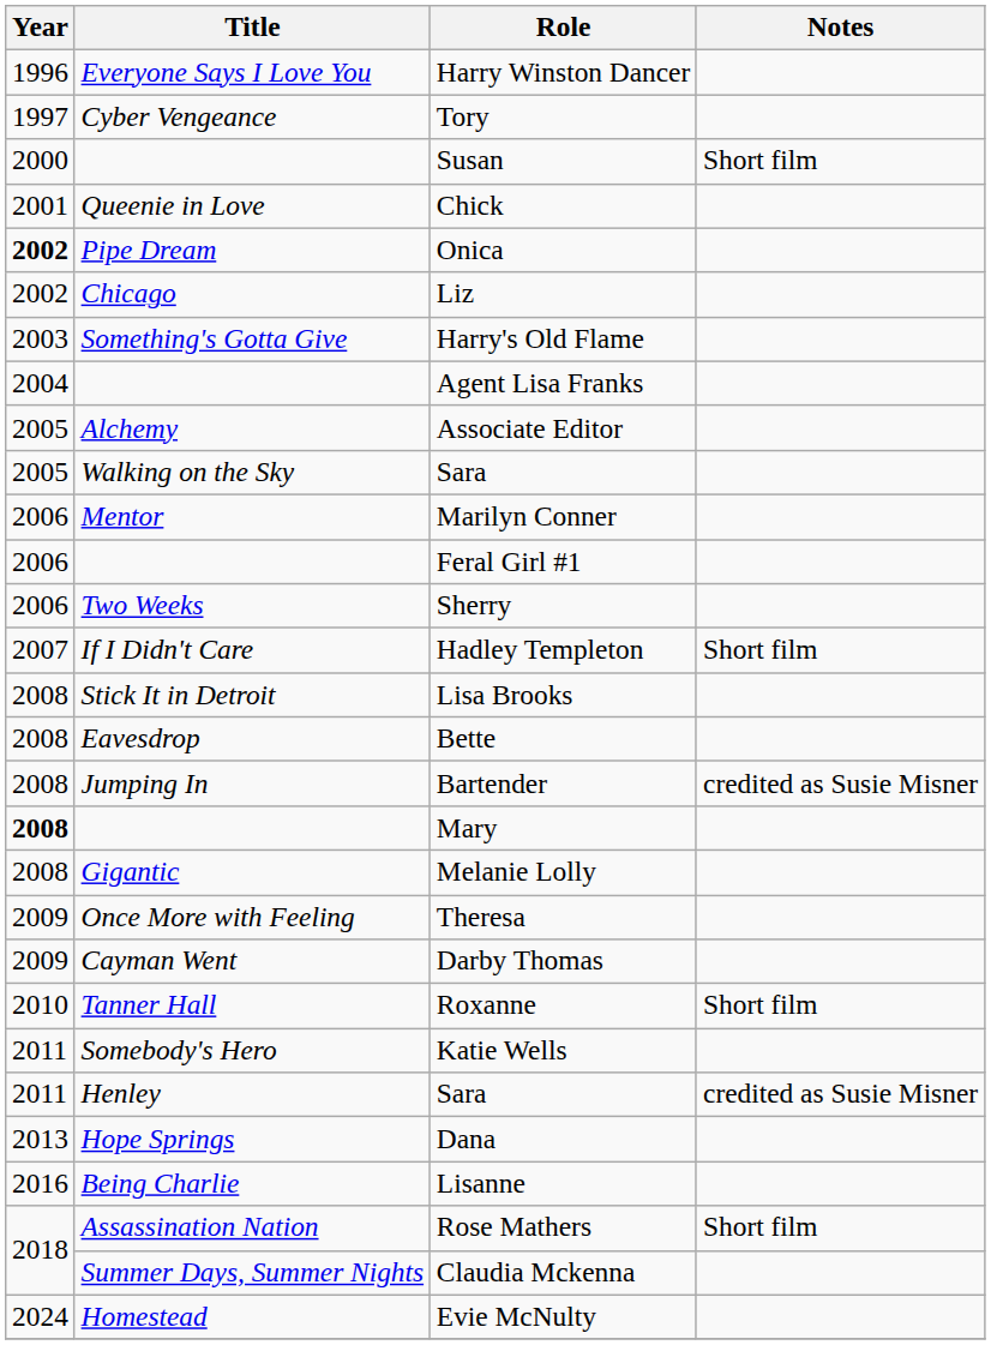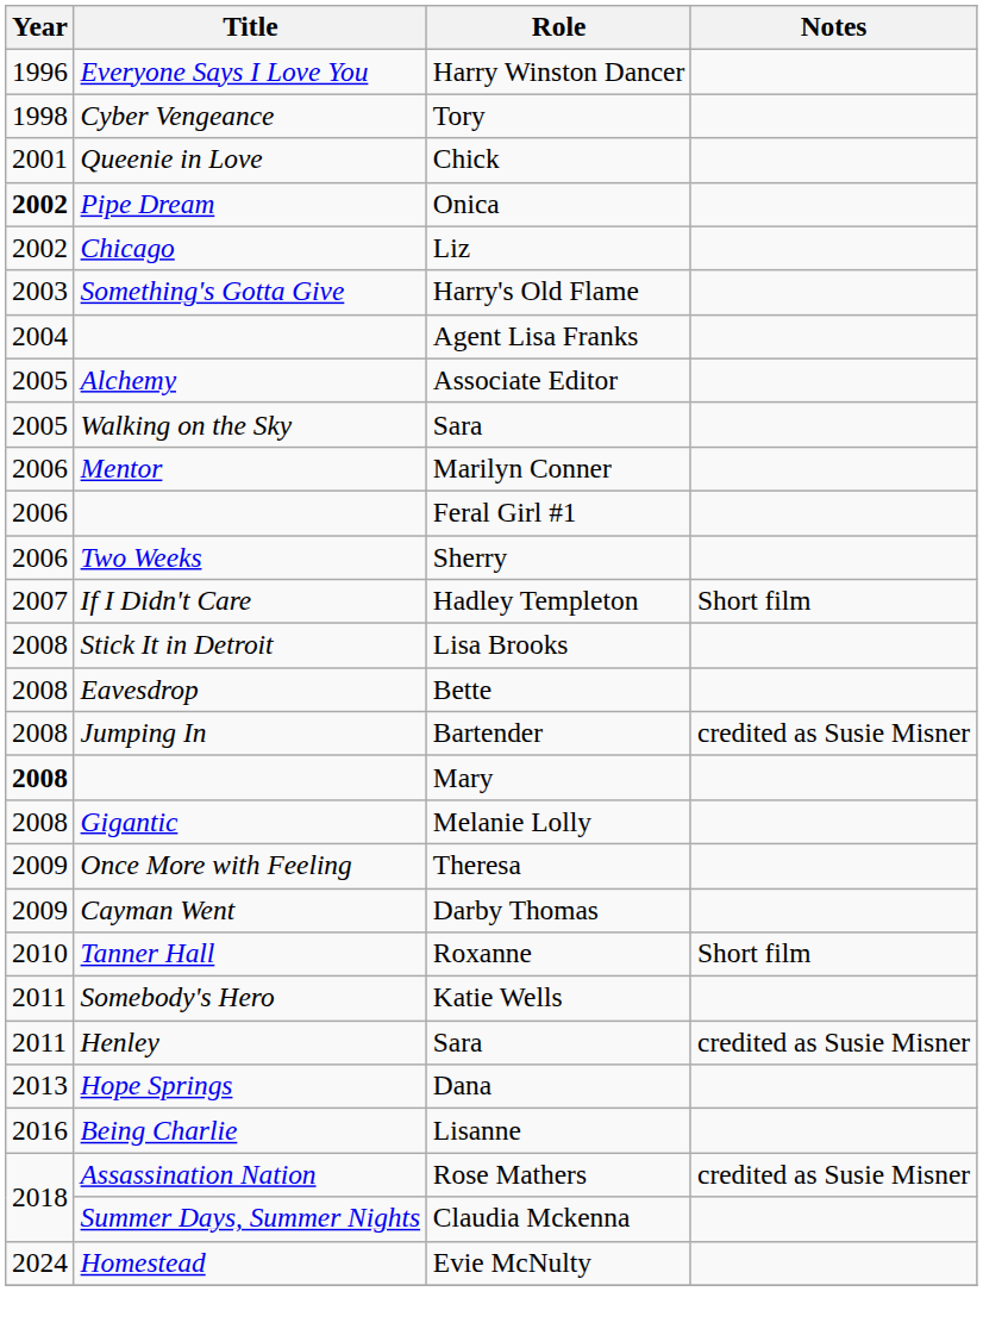Tory | Year: 1997 -> 1998
- row: 2000 | Susan | Short film
Rose Mathers | Notes: Short film -> credited as Susie Misner
